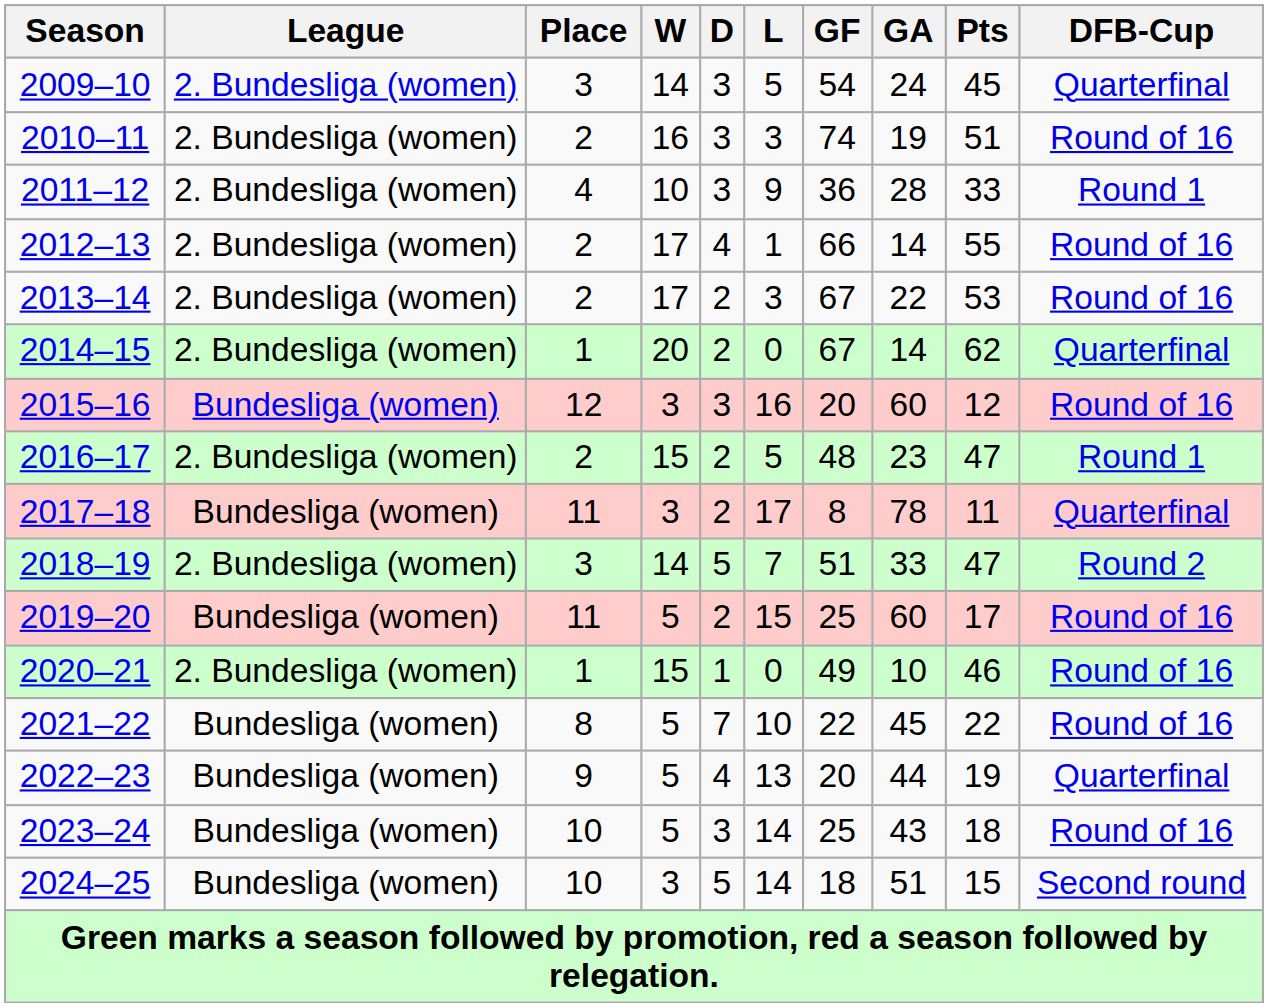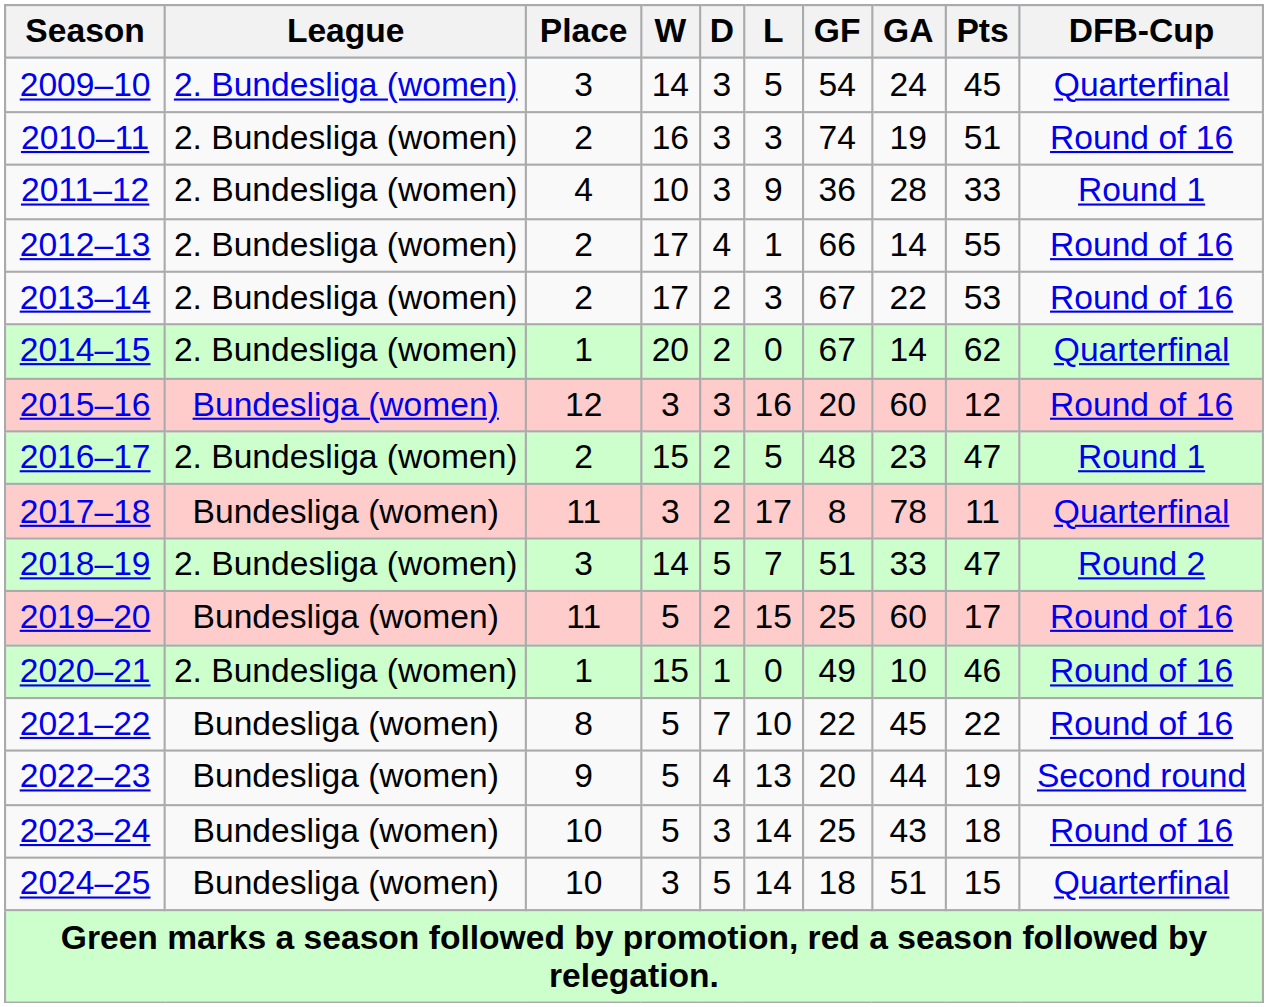2022–23 | DFB-Cup: Quarterfinal -> Second round
2024–25 | DFB-Cup: Second round -> Quarterfinal
